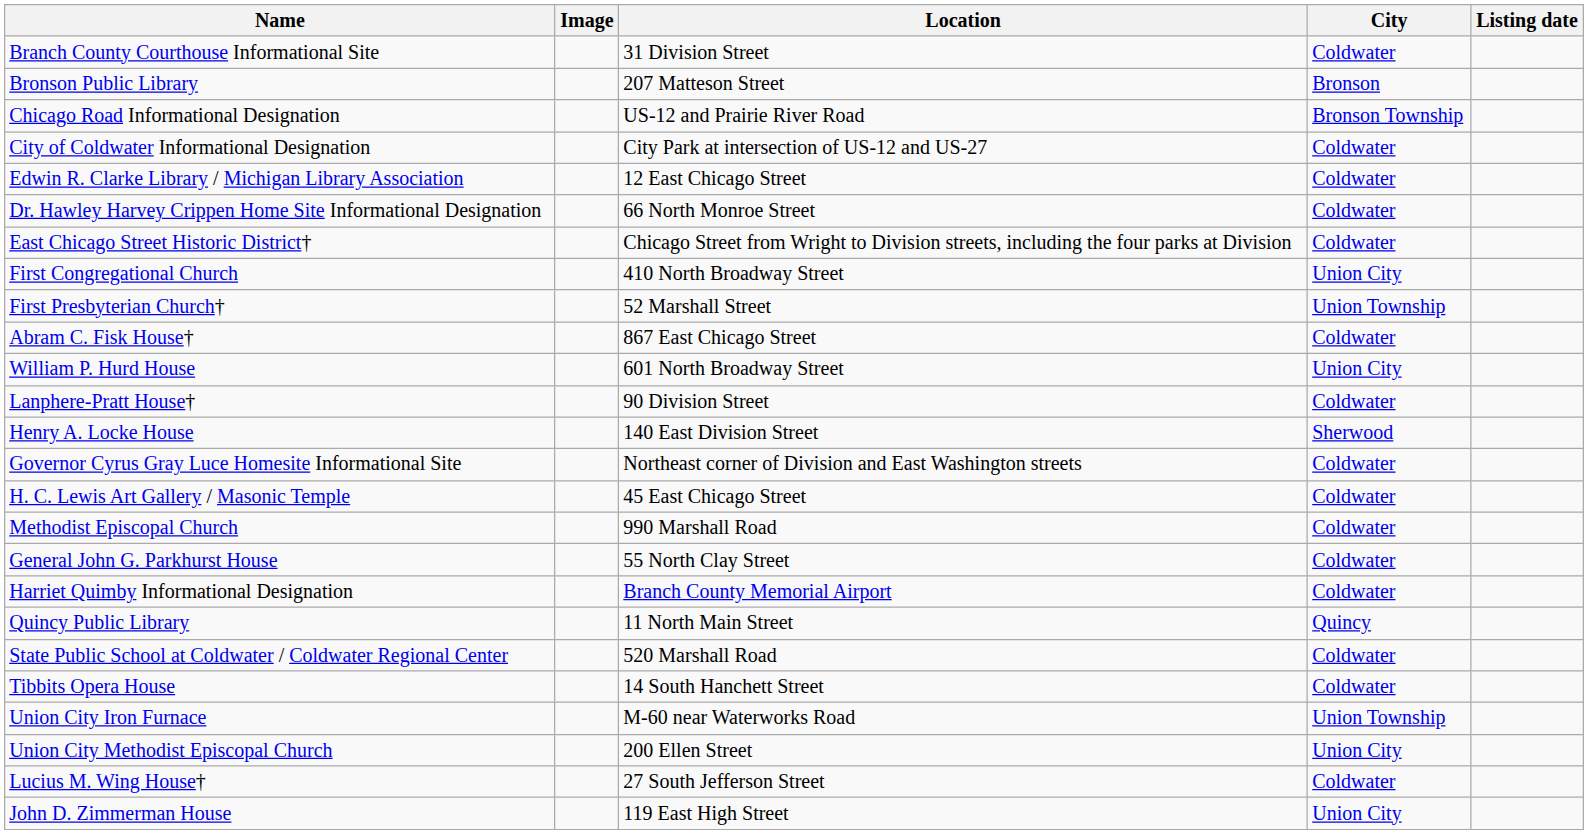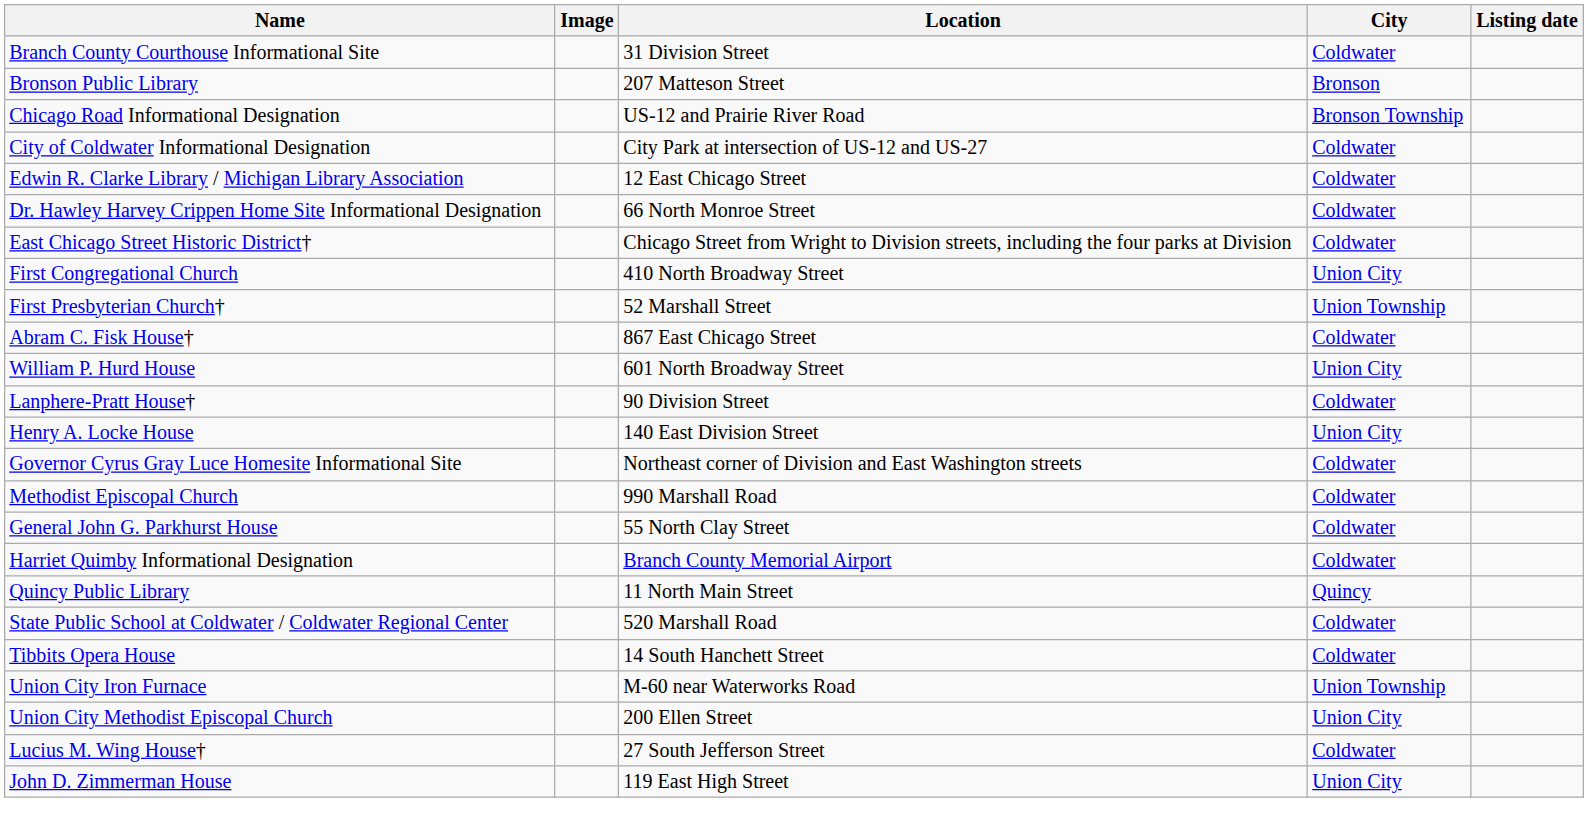Henry A. Locke House | City: Sherwood -> Union City
- row: H. C. Lewis Art Gallery / Masonic Temple | 45 East Chicago Street | Coldwater
